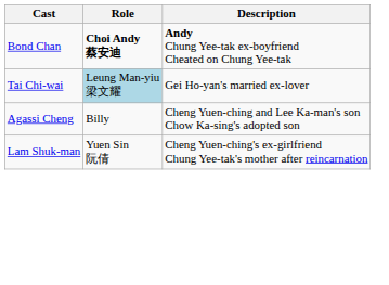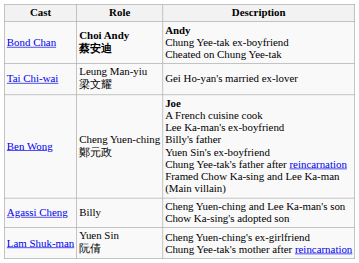Tai Chi-wai | Role: lightblue background -> no background
+ row: Ben Wong | Cheng Yuen-ching 鄭元政 | Joe A French cuisine cook Lee Ka-man's ex-boyfriend Billy's father Yuen Sin's ex-boyfriend Chung Yee-tak's father after reincarnation Framed Chow Ka-sing and Lee Ka-man (Main villain)
